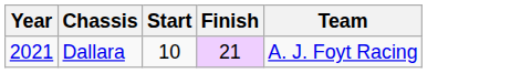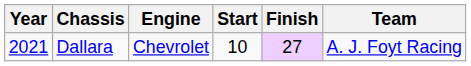+ column: Engine | Chevrolet
Dallara | Finish: 21 -> 27
